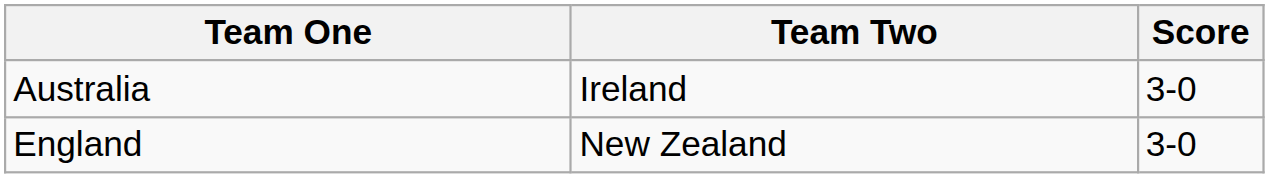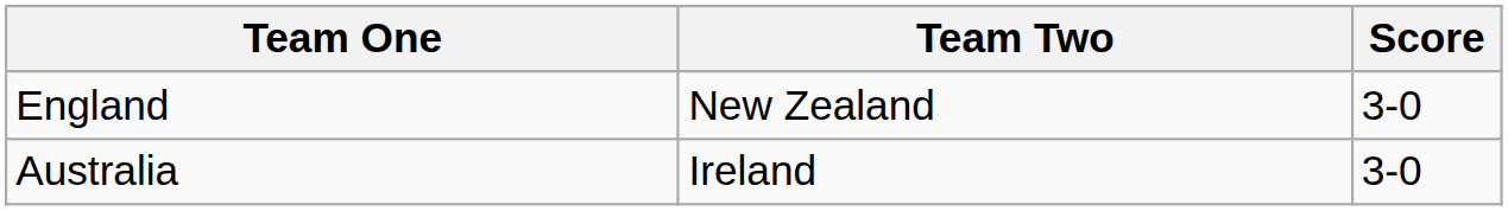rows swapped: Australia <-> England
